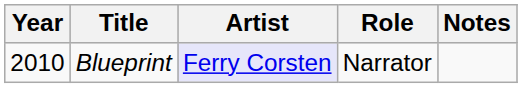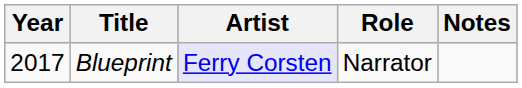Blueprint | Year: 2010 -> 2017
